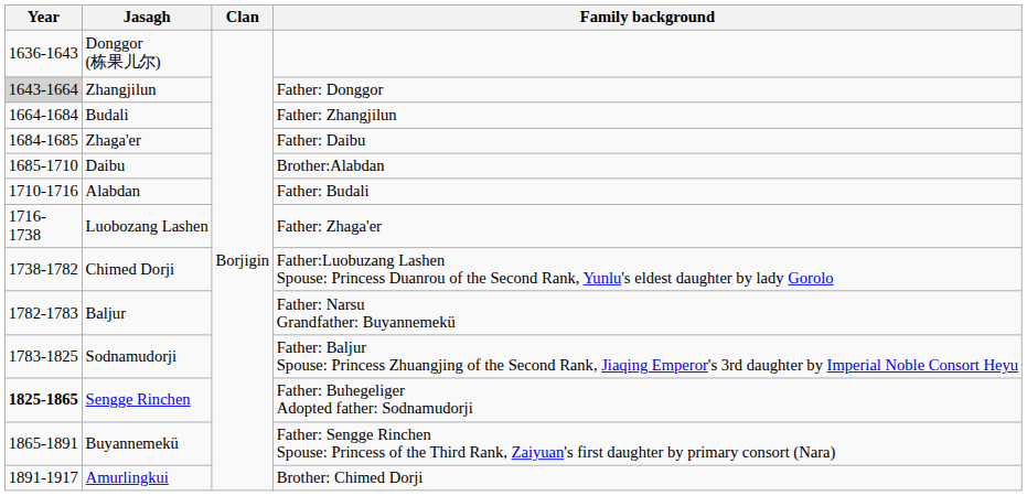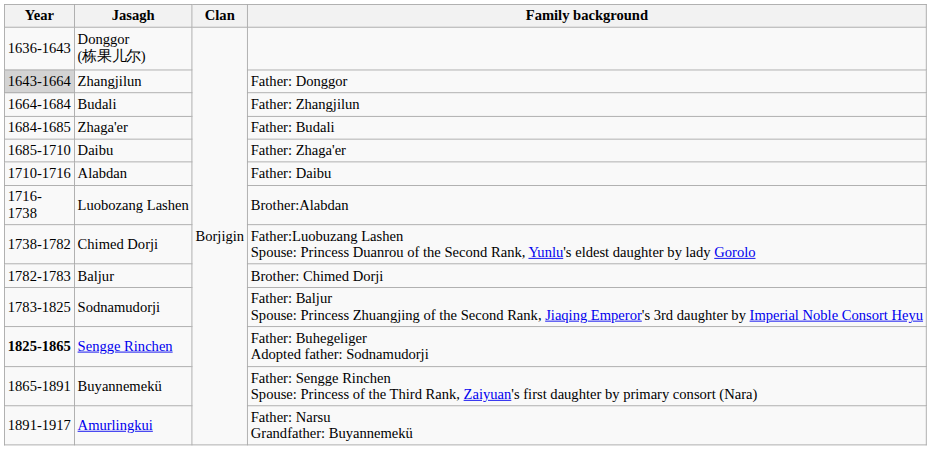Zhaga'er | Family background: Father: Daibu -> Father: Budali
Daibu | Family background: Brother:Alabdan -> Father: Zhaga'er
Alabdan | Family background: Father: Budali -> Father: Daibu
Luobozang Lashen | Family background: Father: Zhaga'er -> Brother:Alabdan
Baljur | Family background: Father: Narsu Grandfather: Buyannemekü -> Brother: Chimed Dorji
Amurlingkui | Family background: Brother: Chimed Dorji -> Father: Narsu Grandfather: Buyannemekü
